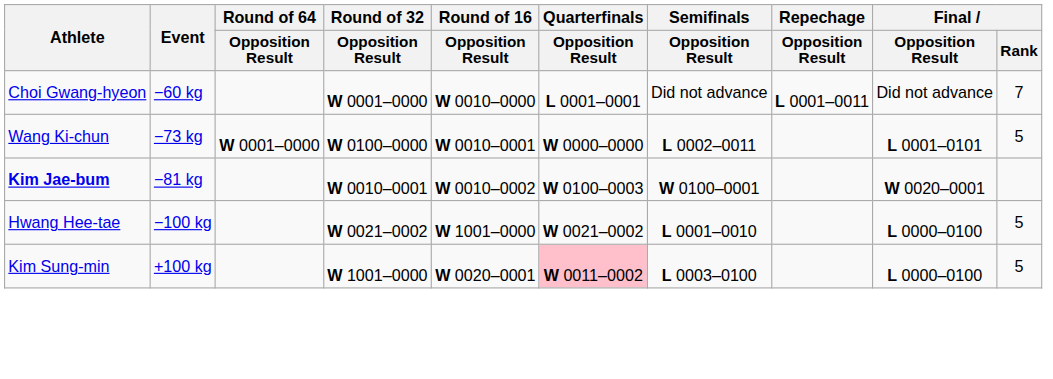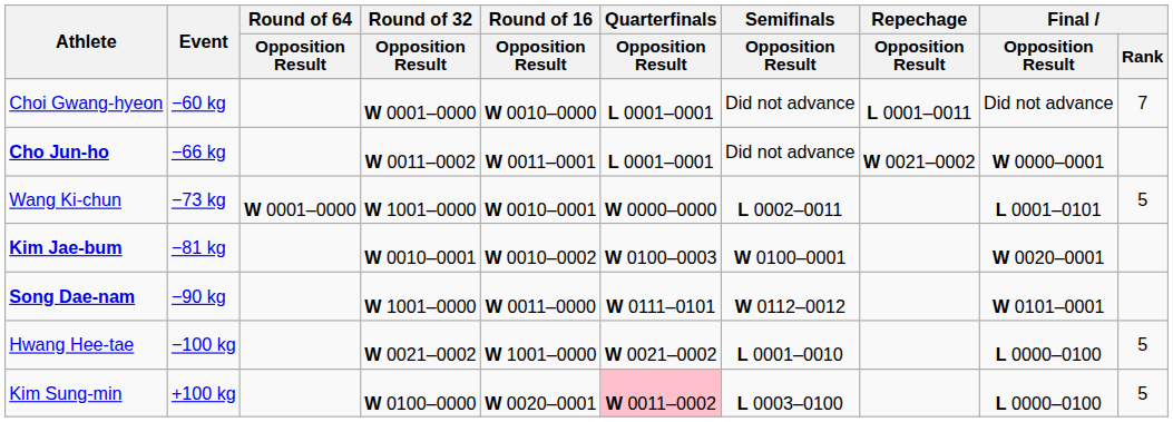+ row: Cho Jun-ho | −66 kg | W 0011–0002 | W 0011–0001 | L 0001–0001 | Did not advance | W 0021–0002 | W 0000–0001
Wang Ki-chun | Round of 32 / Opposition Result: W 0100–0000 -> W 1001–0000
+ row: Song Dae-nam | −90 kg | W 1001–0000 | W 0011–0000 | W 0111–0101 | W 0112–0012 | W 0101–0001
Kim Sung-min | Round of 32 / Opposition Result: W 1001–0000 -> W 0100–0000
